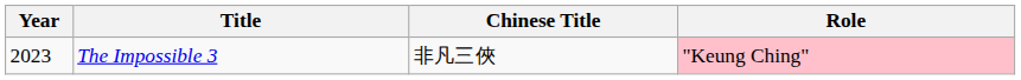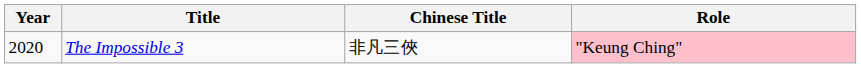The Impossible 3 | Year: 2023 -> 2020
